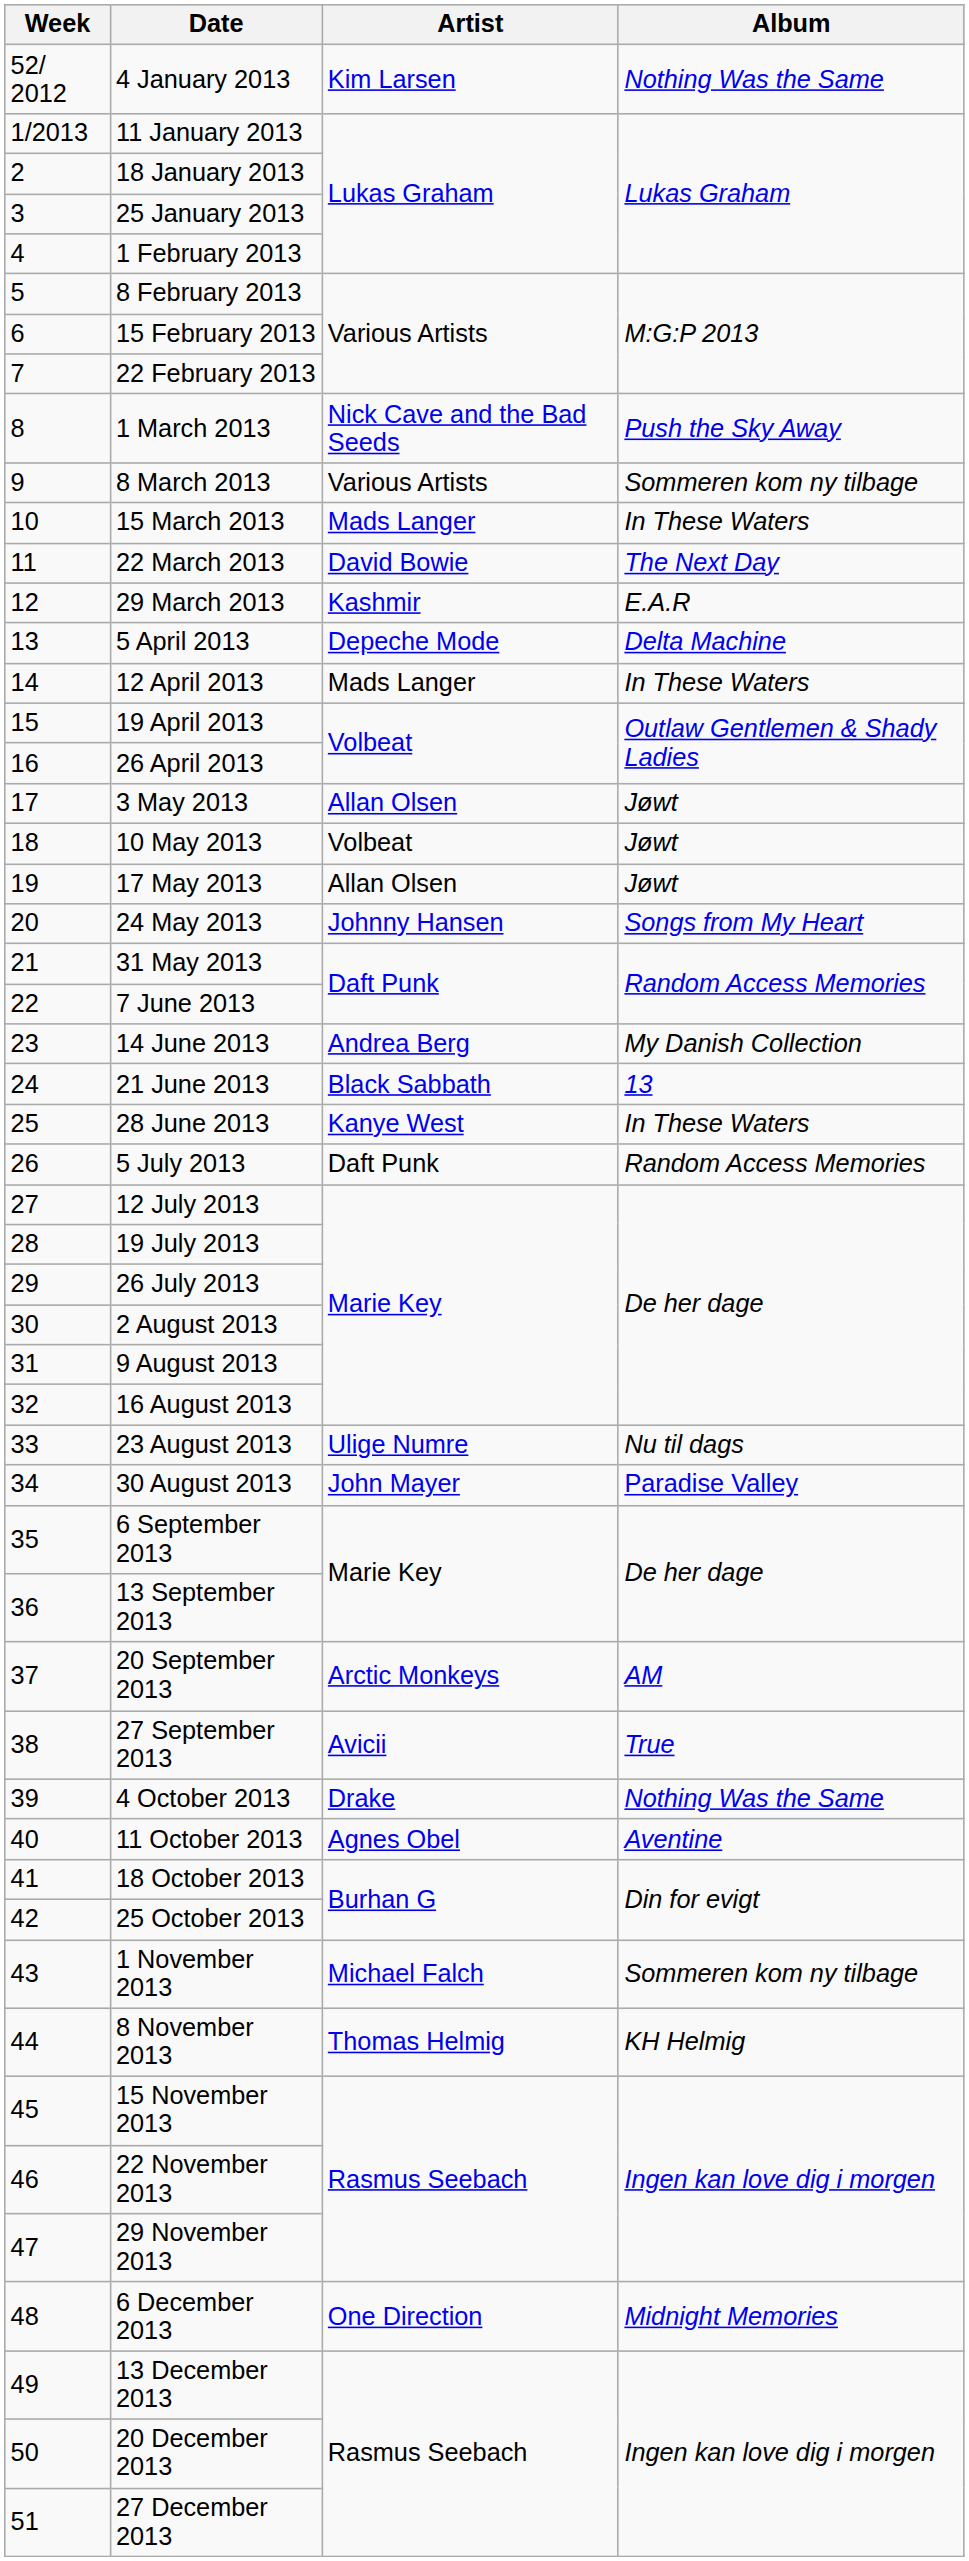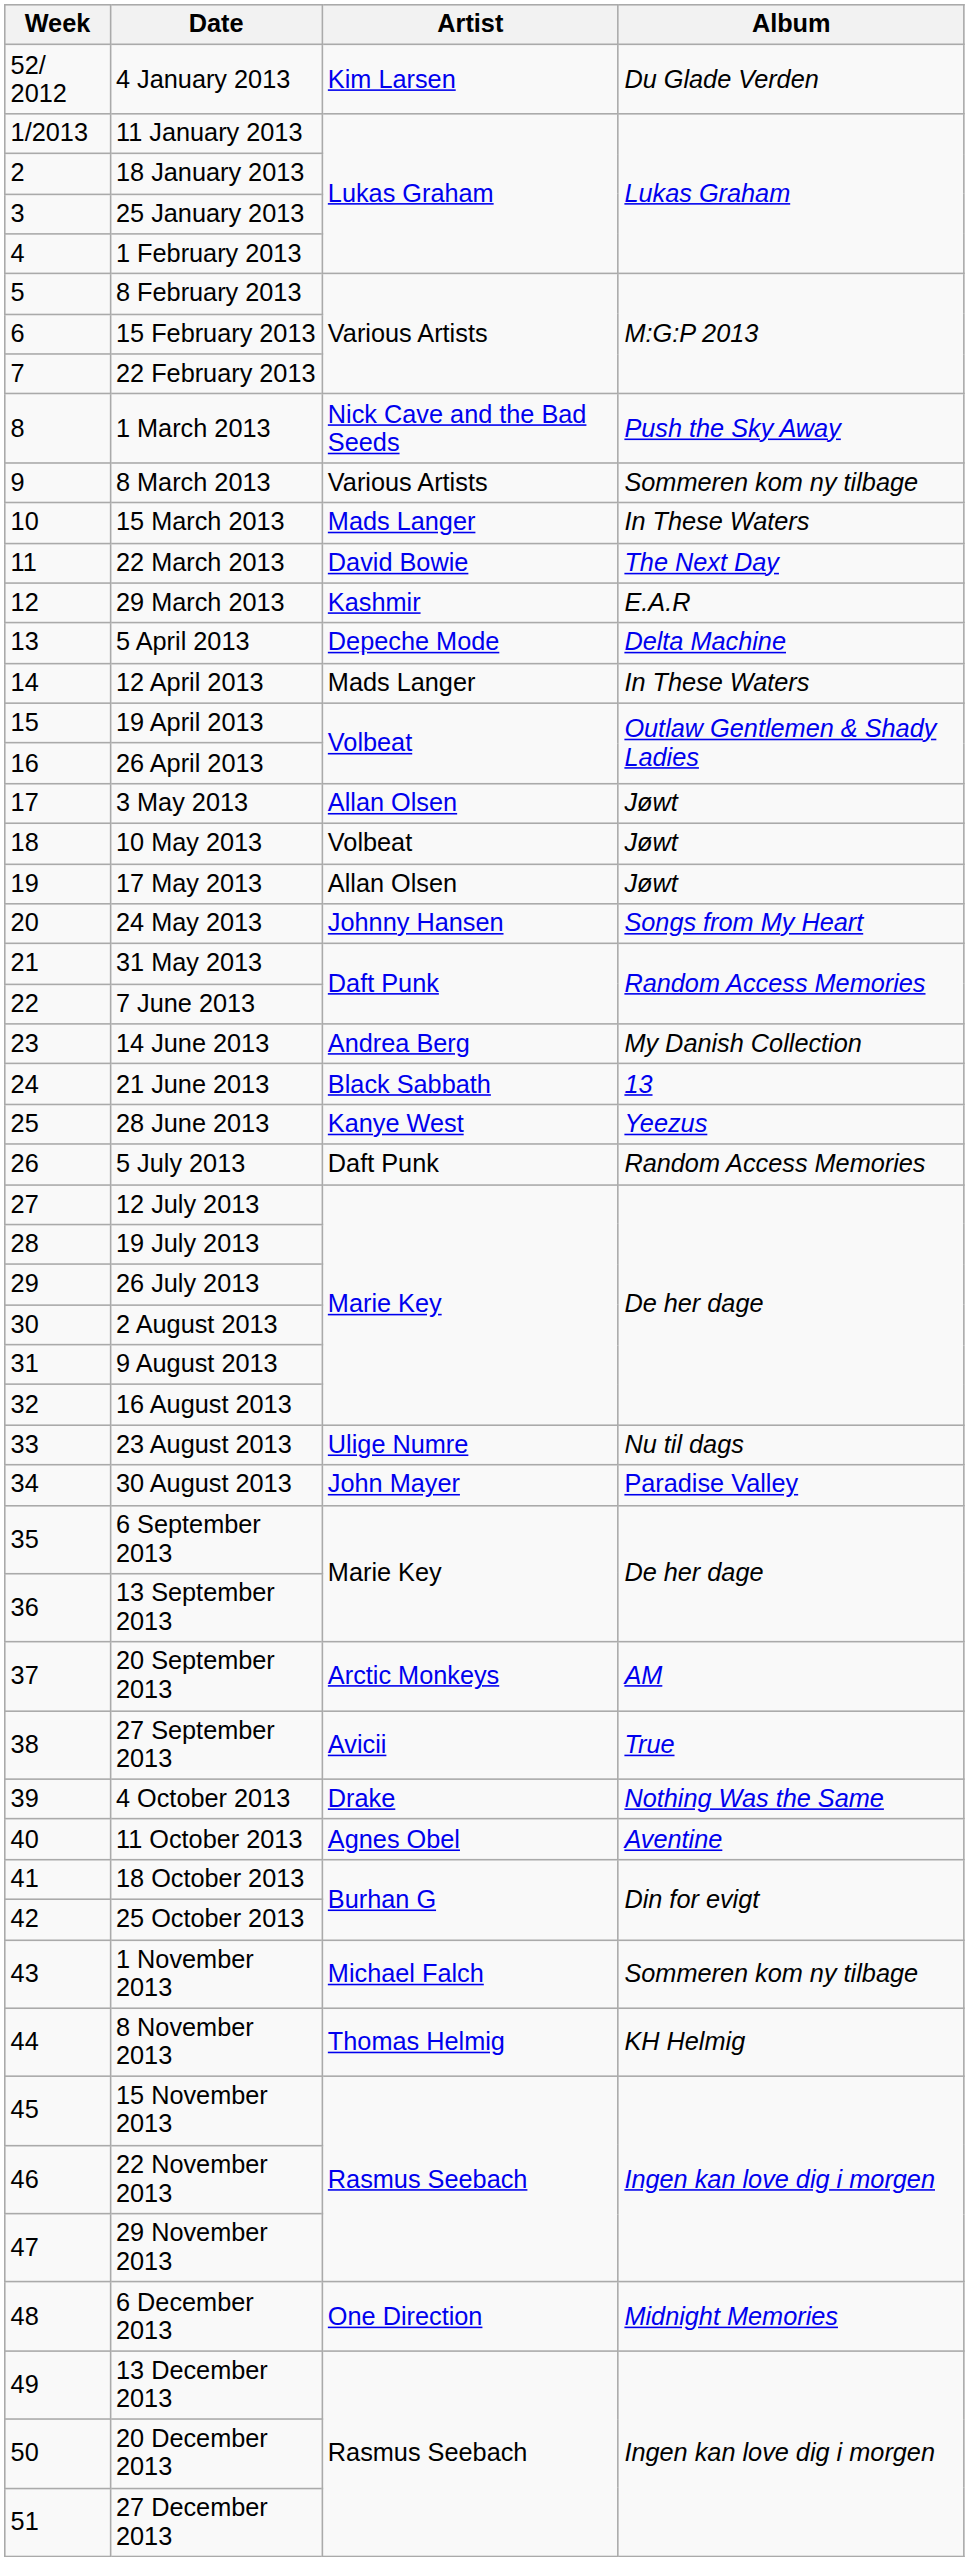4 January 2013 | Album: Nothing Was the Same -> Du Glade Verden
28 June 2013 | Album: In These Waters -> Yeezus
